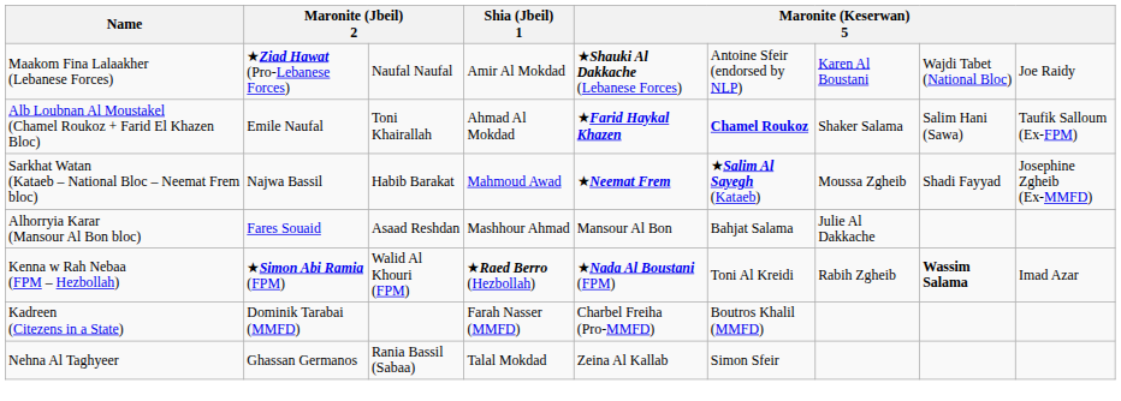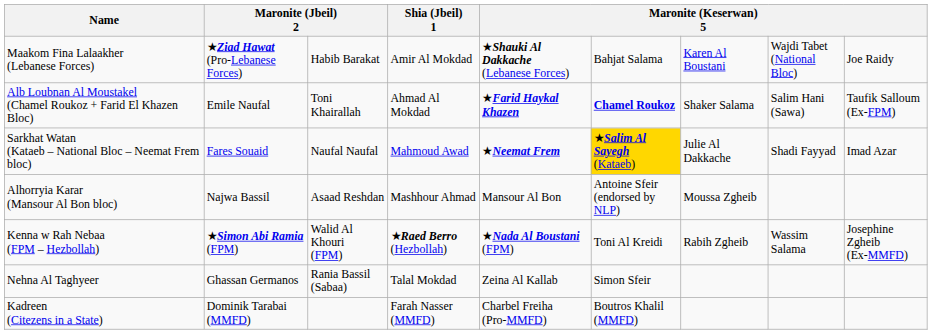Maakom Fina Lalaakher (Lebanese Forces) | column 3: Naufal Naufal -> Habib Barakat
Maakom Fina Lalaakher (Lebanese Forces) | column 6: Antoine Sfeir (endorsed by NLP) -> Bahjat Salama
Sarkhat Watan (Kataeb – National Bloc – Neemat Frem bloc) | column 2: Najwa Bassil -> Fares Souaid
Sarkhat Watan (Kataeb – National Bloc – Neemat Frem bloc) | column 3: Habib Barakat -> Naufal Naufal
Sarkhat Watan (Kataeb – National Bloc – Neemat Frem bloc) | column 6: no background -> gold background
Sarkhat Watan (Kataeb – National Bloc – Neemat Frem bloc) | column 7: Moussa Zgheib -> Julie Al Dakkache
Sarkhat Watan (Kataeb – National Bloc – Neemat Frem bloc) | column 9: Josephine Zgheib (Ex-MMFD) -> Imad Azar
Alhorryia Karar (Mansour Al Bon bloc) | column 2: Fares Souaid -> Najwa Bassil
Alhorryia Karar (Mansour Al Bon bloc) | column 6: Bahjat Salama -> Antoine Sfeir (endorsed by NLP)
Alhorryia Karar (Mansour Al Bon bloc) | column 7: Julie Al Dakkache -> Moussa Zgheib
Kenna w Rah Nebaa (FPM – Hezbollah) | column 8: bold -> normal
Kenna w Rah Nebaa (FPM – Hezbollah) | column 9: Imad Azar -> Josephine Zgheib (Ex-MMFD)
rows swapped: Kadreen (Citezens in a State) <-> Nehna Al Taghyeer
